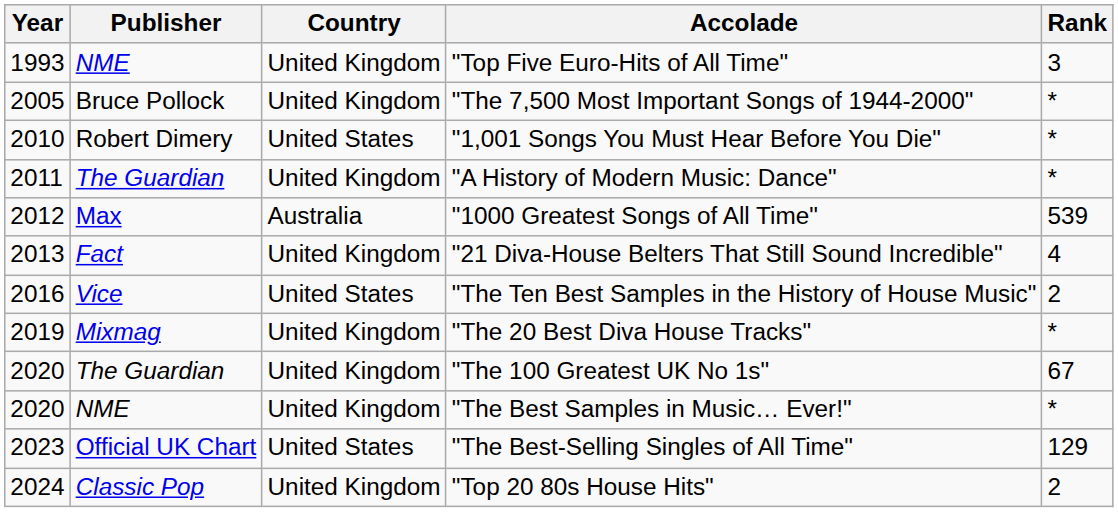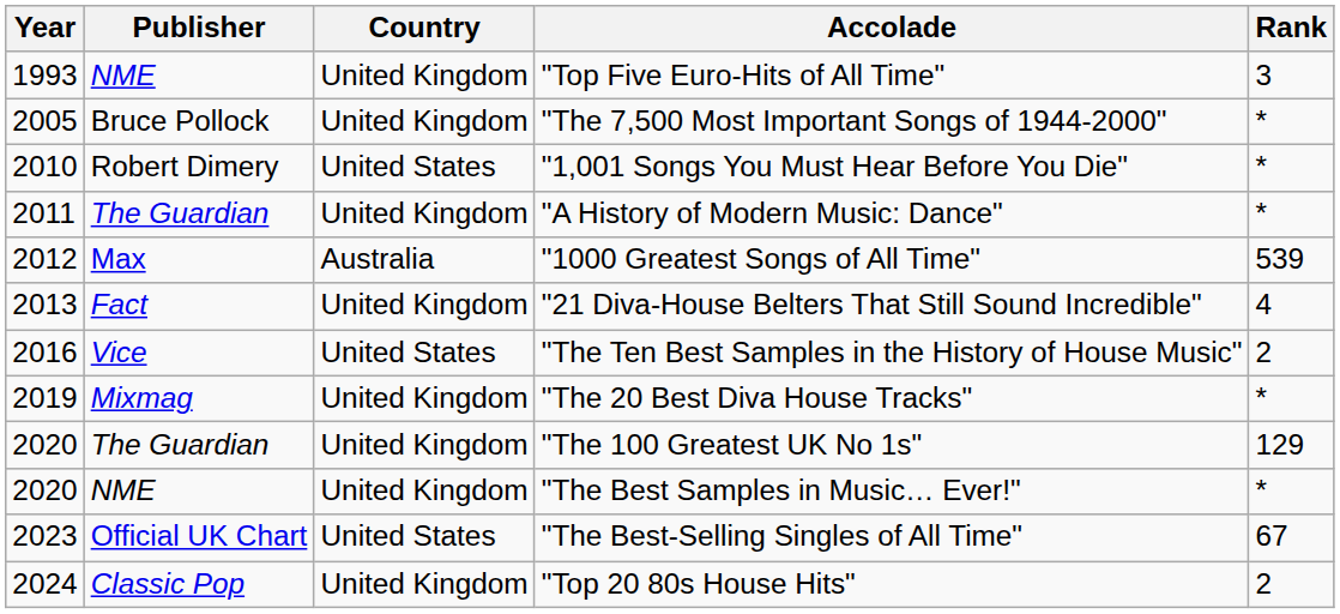"The 100 Greatest UK No 1s" | Rank: 67 -> 129
"The Best-Selling Singles of All Time" | Rank: 129 -> 67
